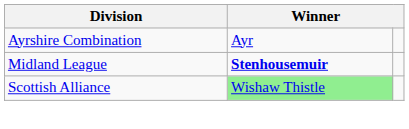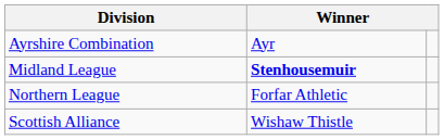+ row: Northern League | Forfar Athletic
Scottish Alliance | column 2: lightgreen background -> no background
